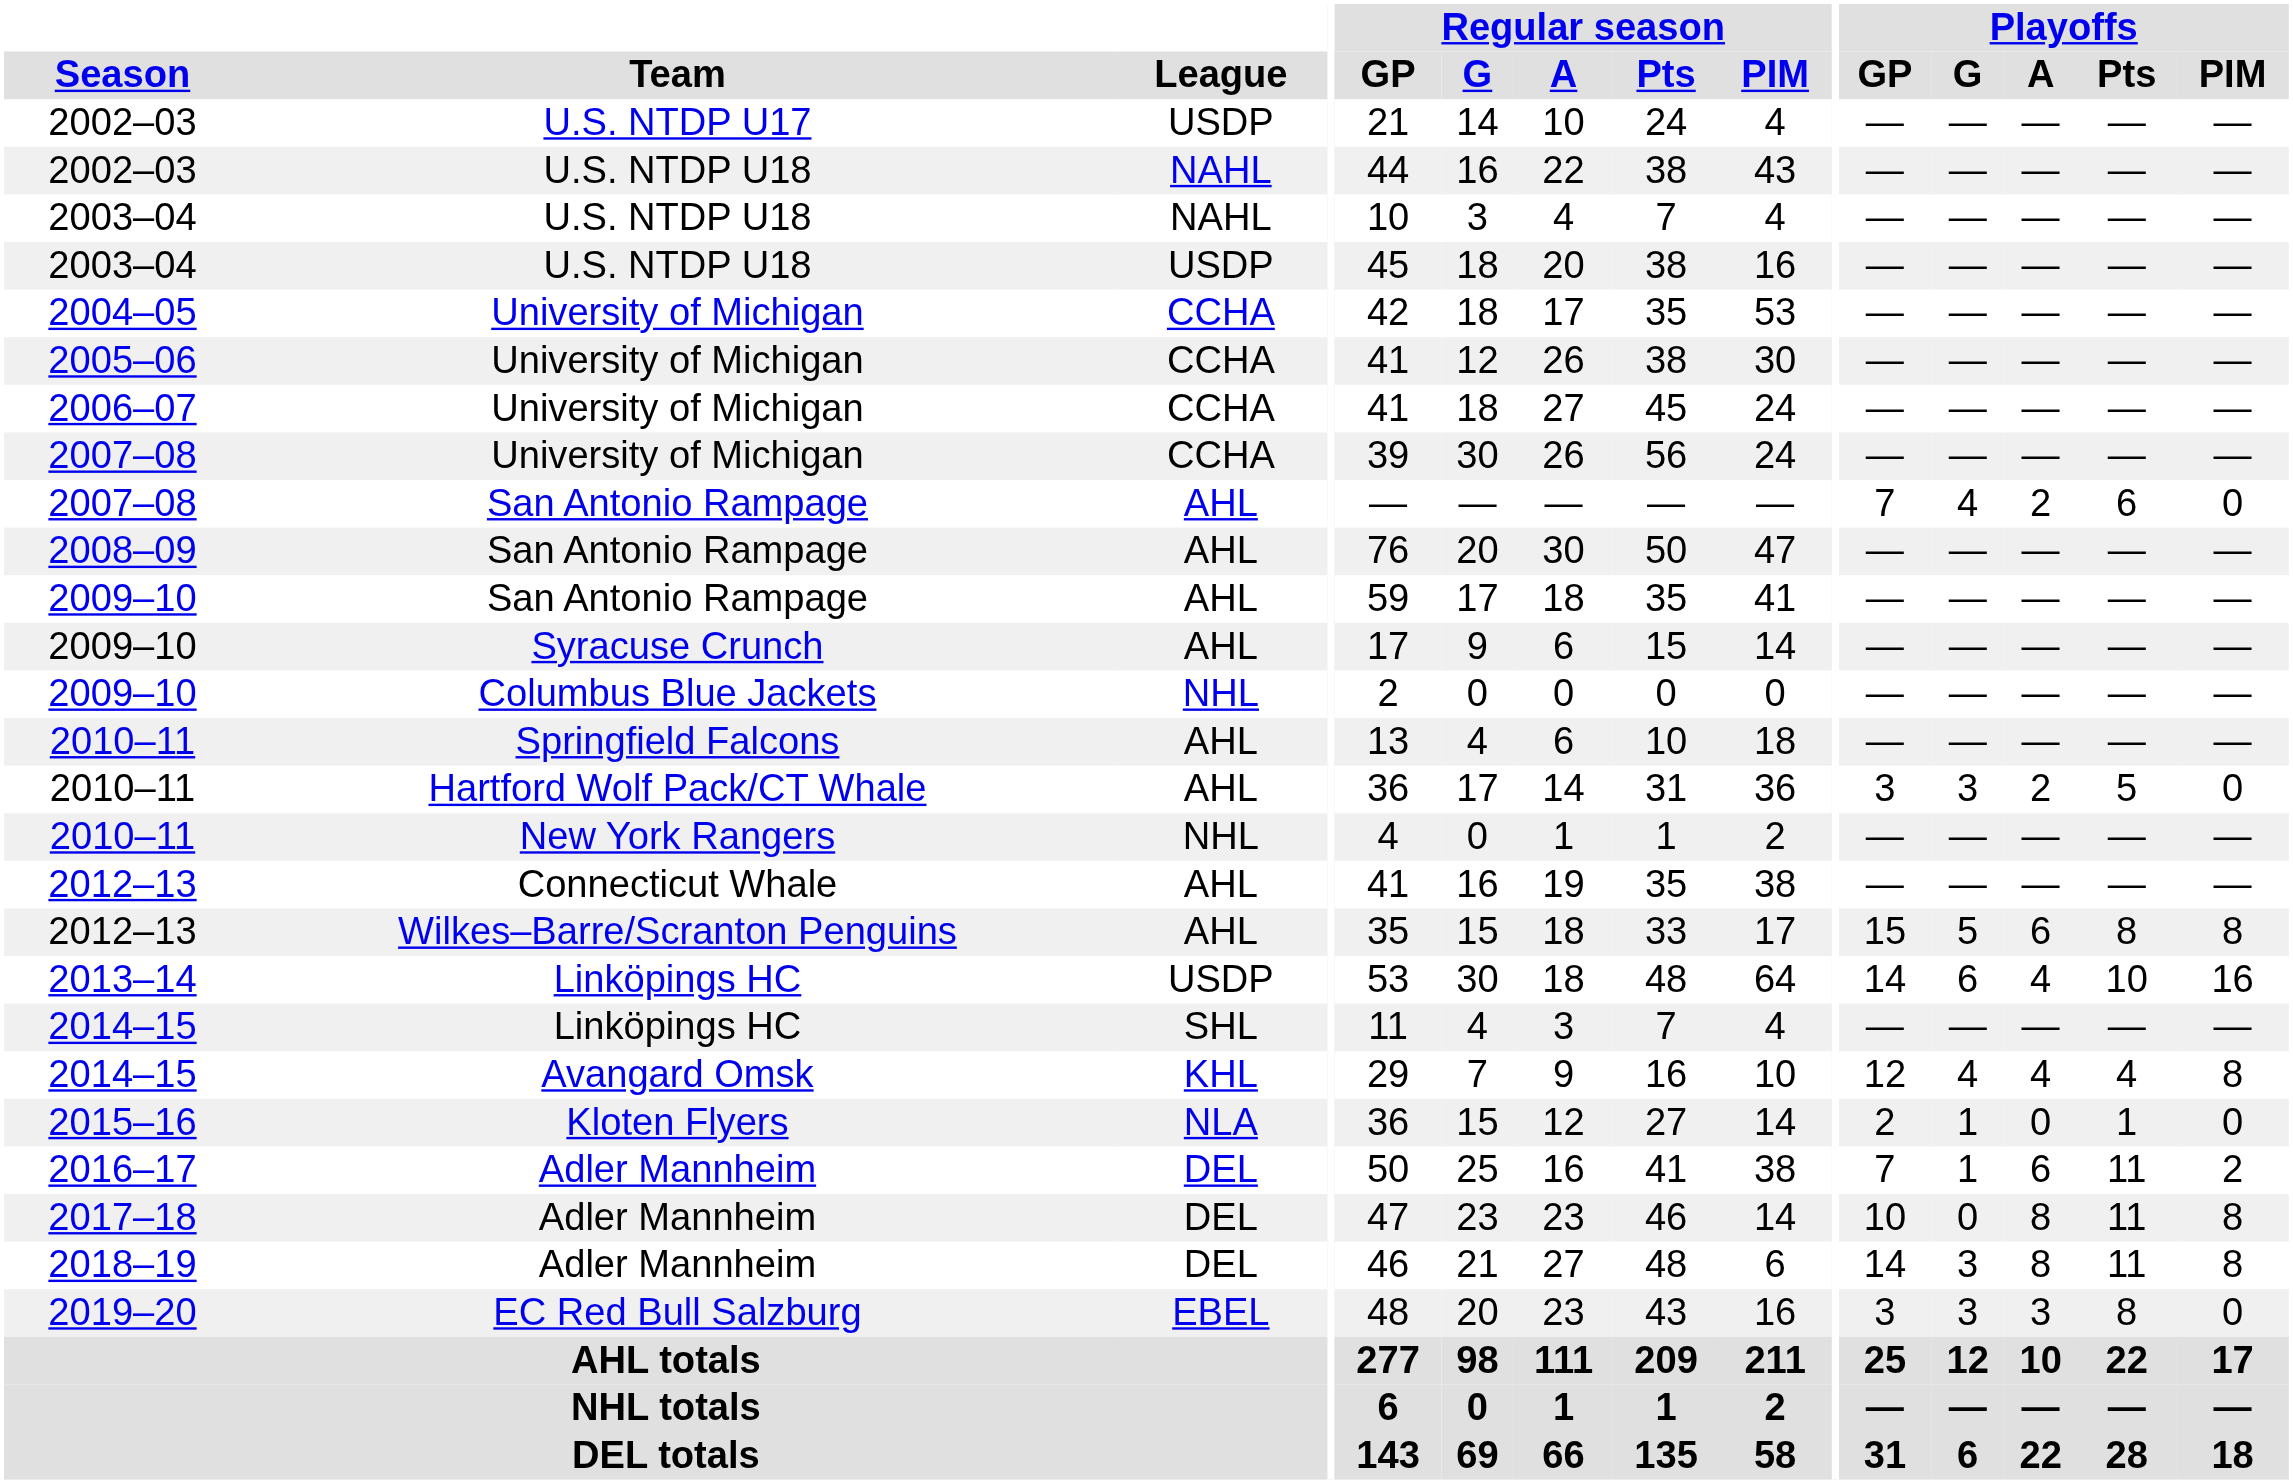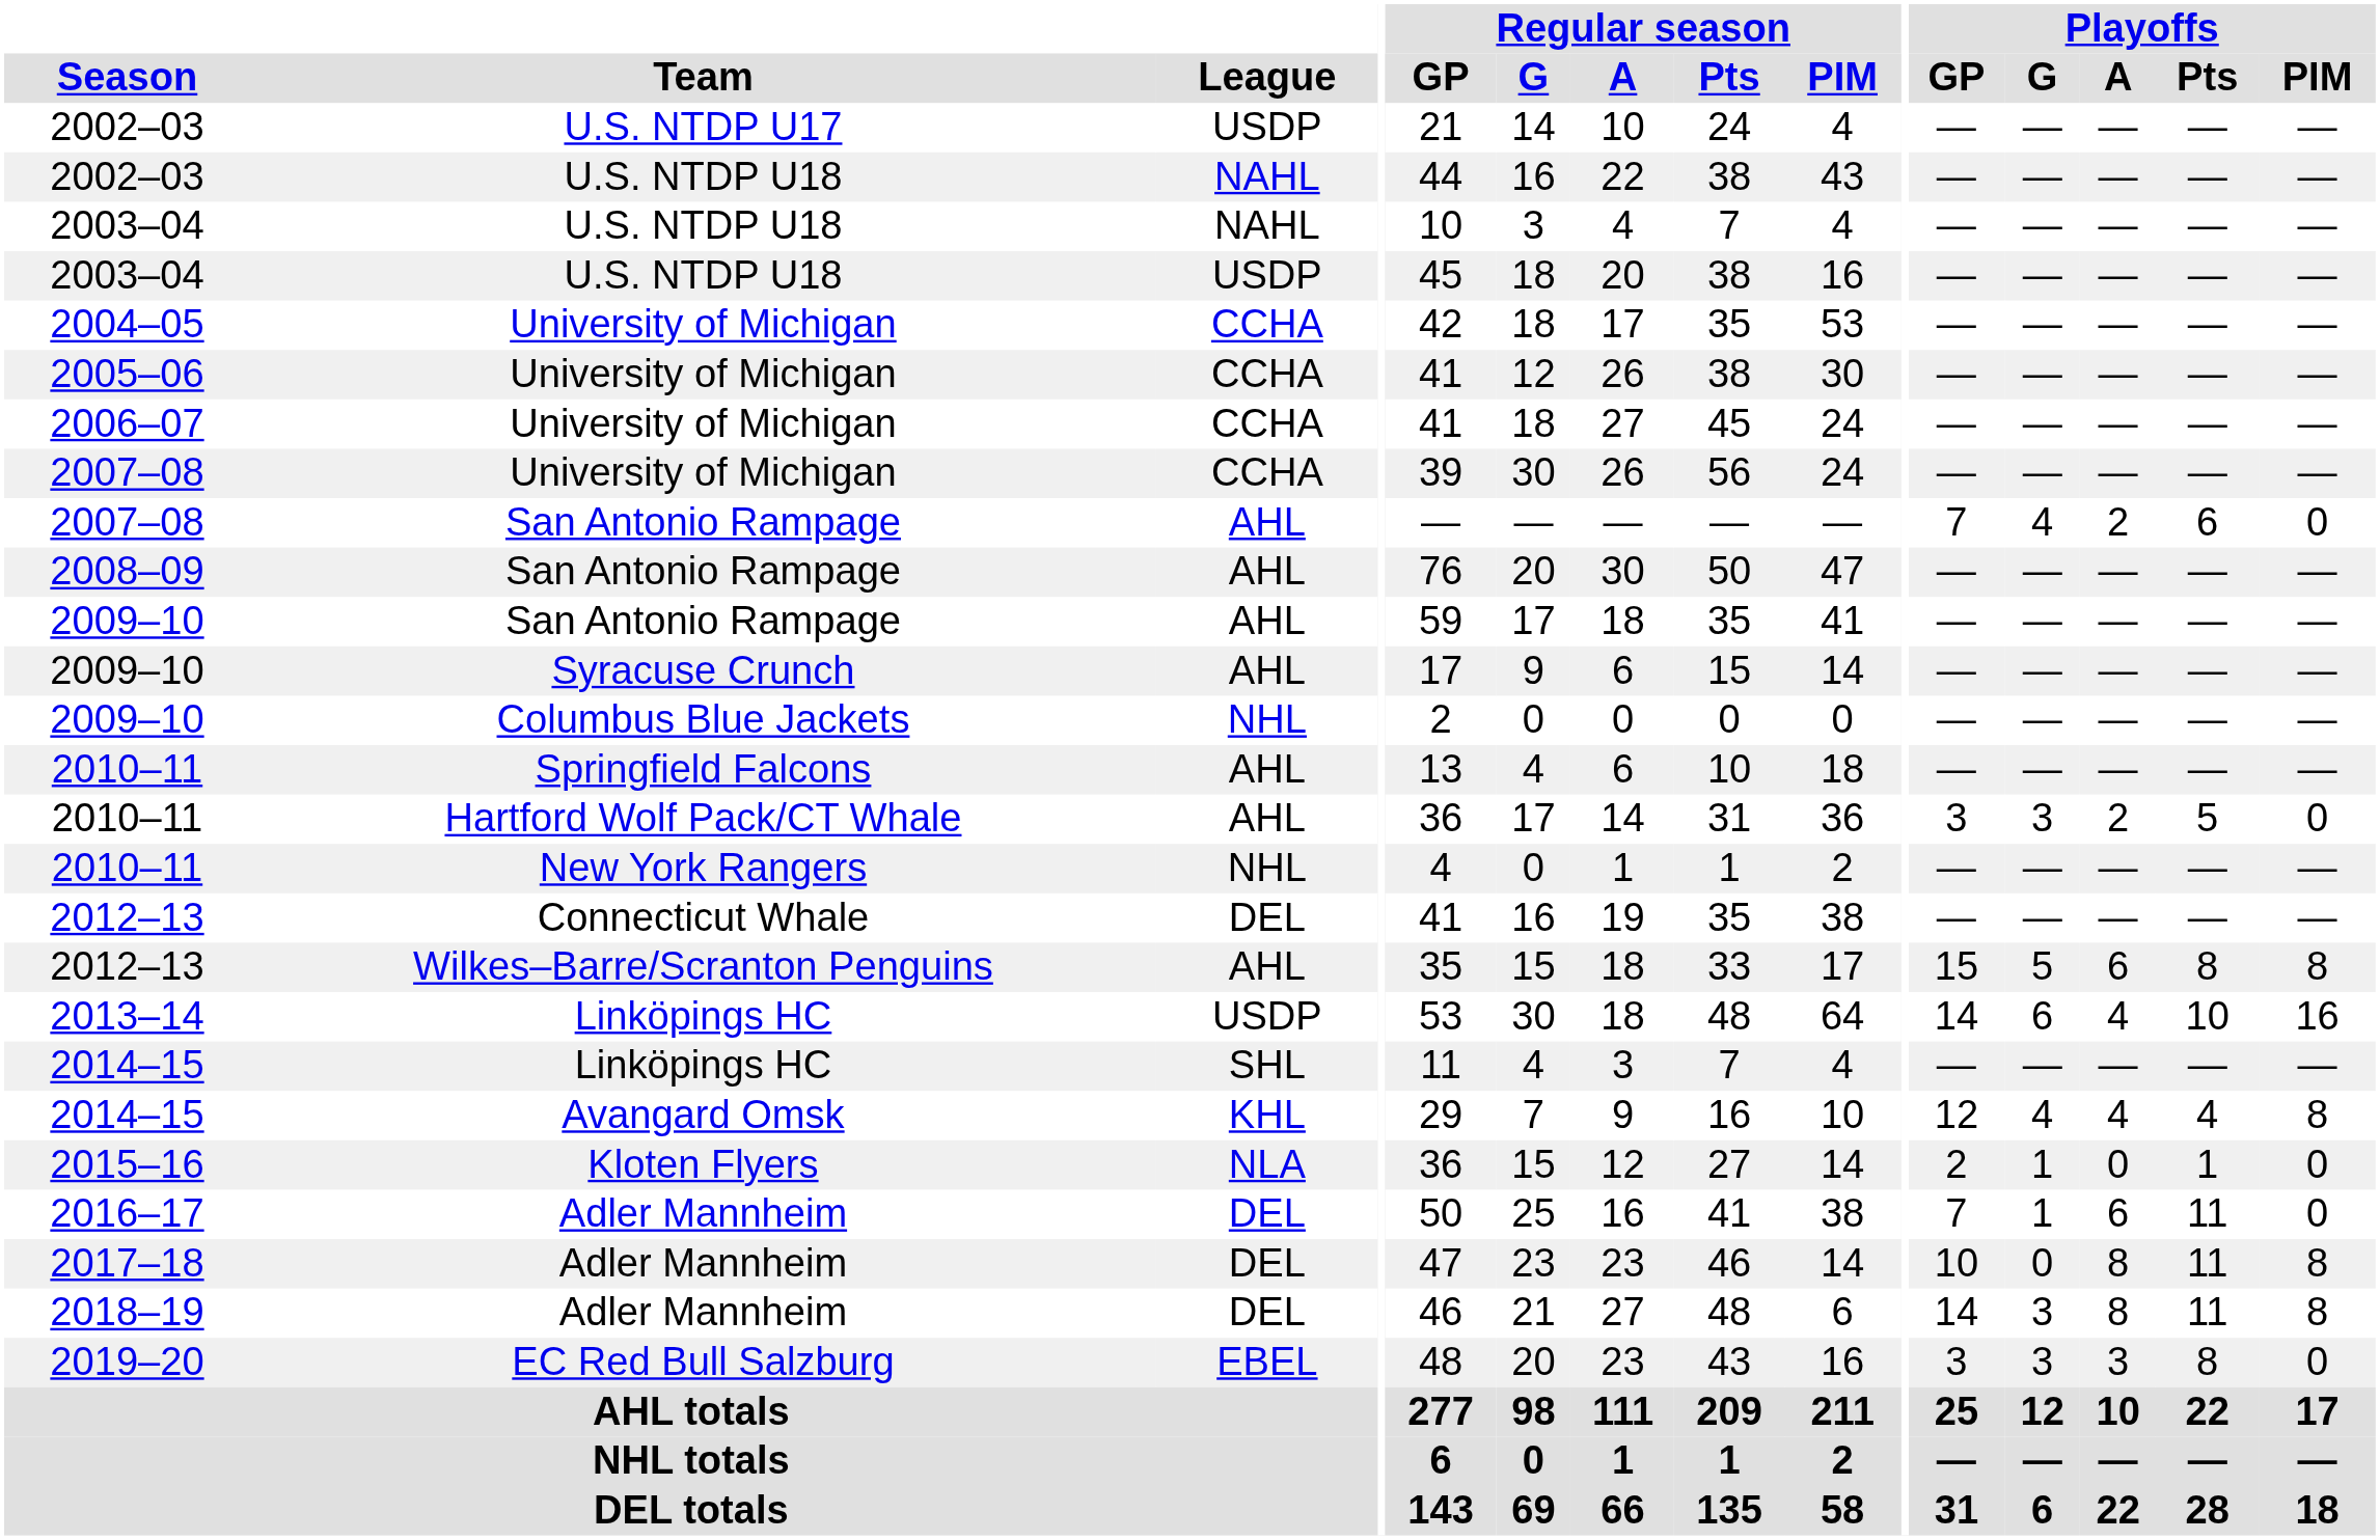2012–13 / Connecticut Whale | League: AHL -> DEL
2016–17 | Playoffs / PIM: 2 -> 0
